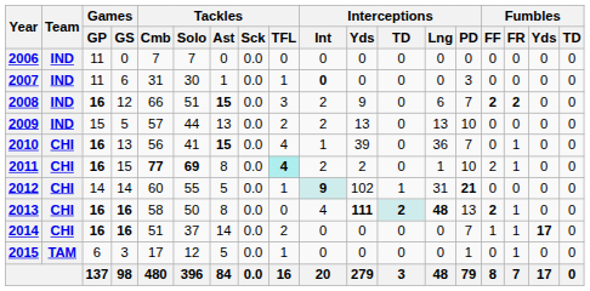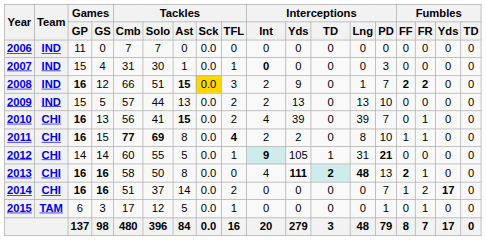2007 | Games / GP: 11 -> 15
2007 | Games / GS: 6 -> 4
2008 | Tackles / Sck: no background -> gold background
2008 | Interceptions / Lng: 6 -> 1
2010 | Tackles / TFL: 4 -> 2
2010 | Interceptions / Int: 1 -> 4
2010 | Interceptions / Lng: 36 -> 39
2011 | Tackles / TFL: paleturquoise background -> no background
2011 | Interceptions / Lng: 1 -> 8
2011 | Fumbles / FF: 2 -> 1
2012 | Interceptions / Yds: 102 -> 105
2014 | Fumbles / FR: 1 -> 2
